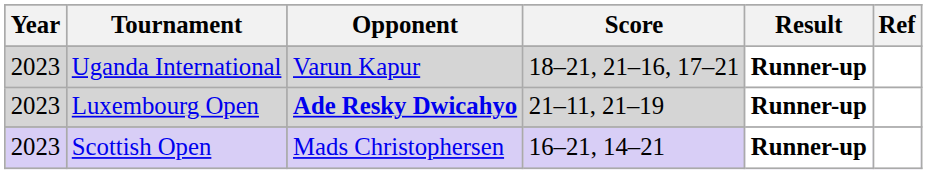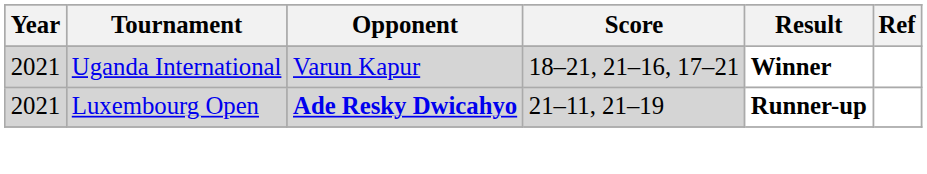Uganda International | Year: 2023 -> 2021
Uganda International | Result: Runner-up -> Winner
Luxembourg Open | Year: 2023 -> 2021
- row: 2023 | Scottish Open | Mads Christophersen | 16–21, 14–21 | Runner-up
